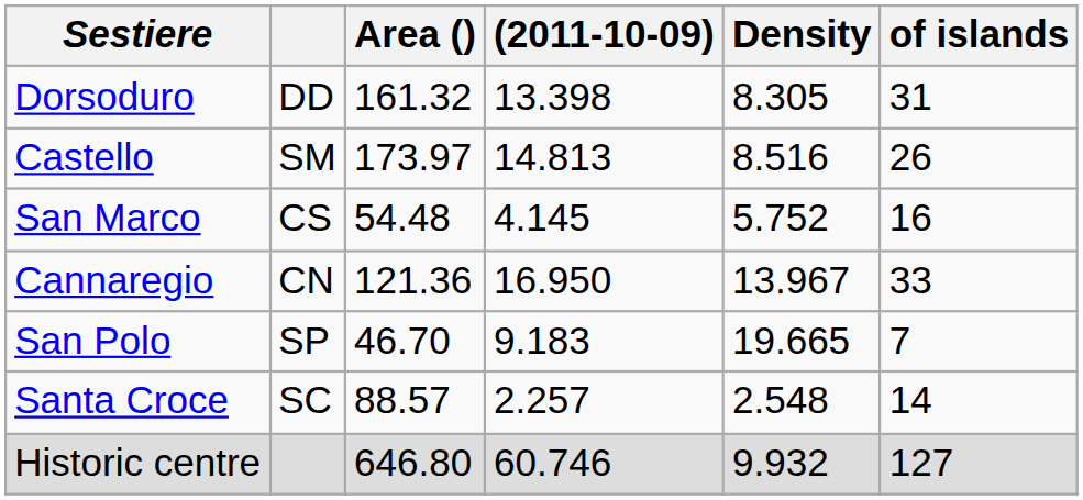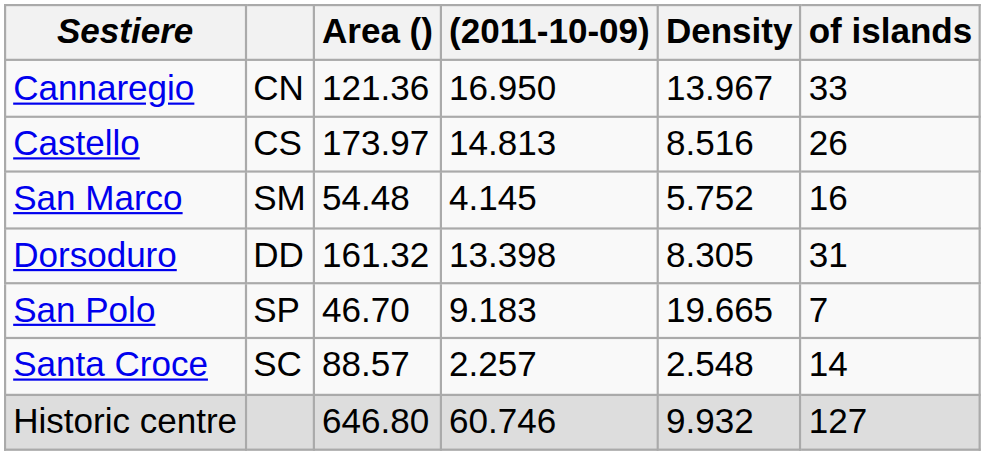rows swapped: Cannaregio <-> Dorsoduro
Castello | column 2: SM -> CS
San Marco | column 2: CS -> SM
